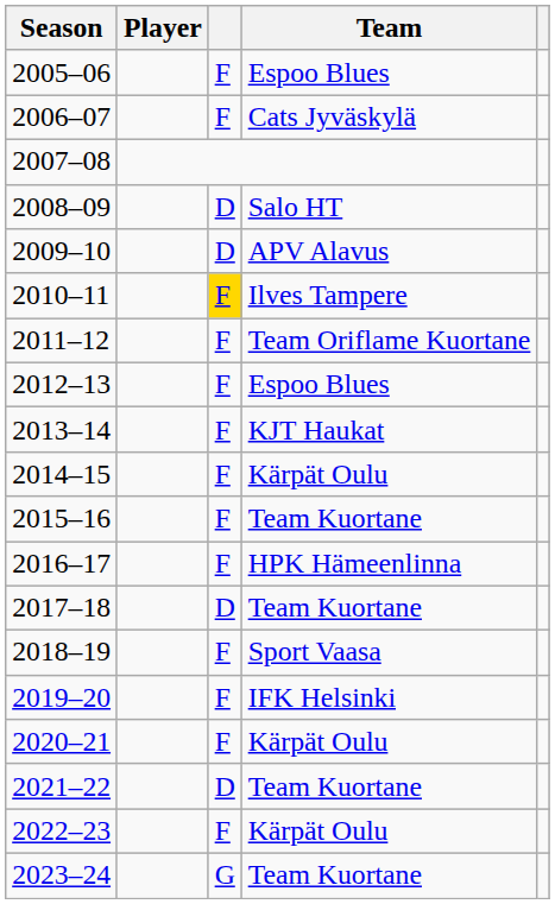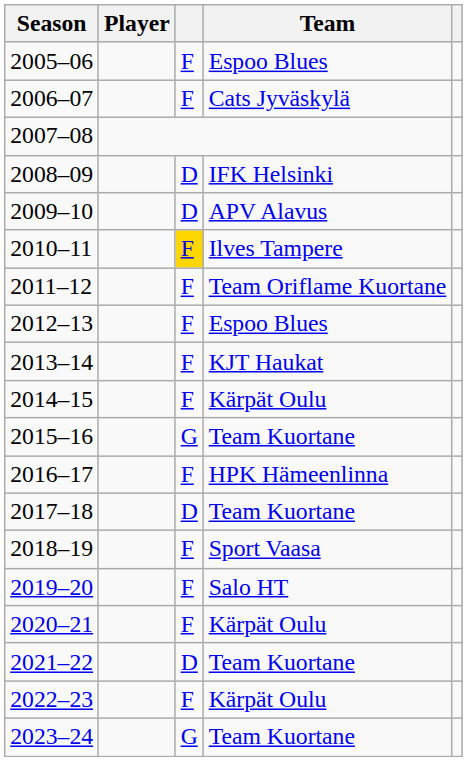2008–09 | Team: Salo HT -> IFK Helsinki
2015–16 | column 3: F -> G
2019–20 | Team: IFK Helsinki -> Salo HT
